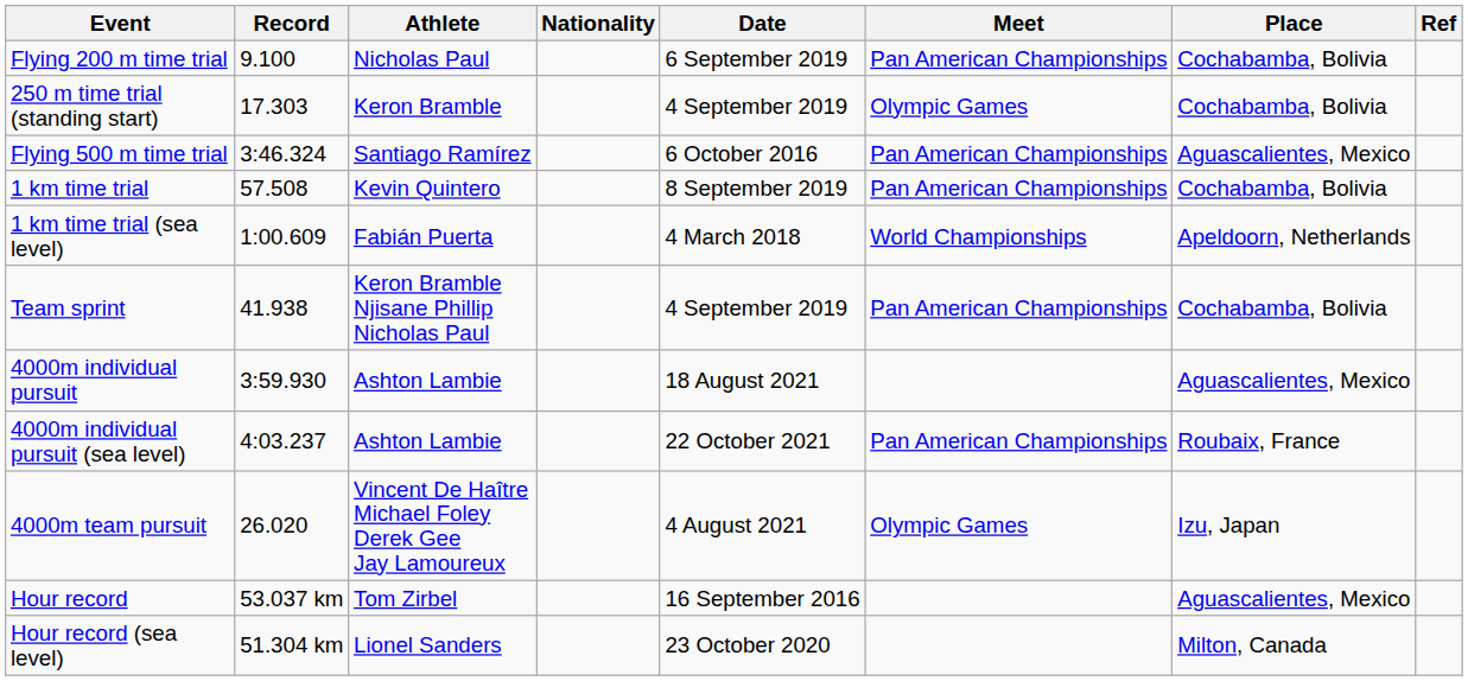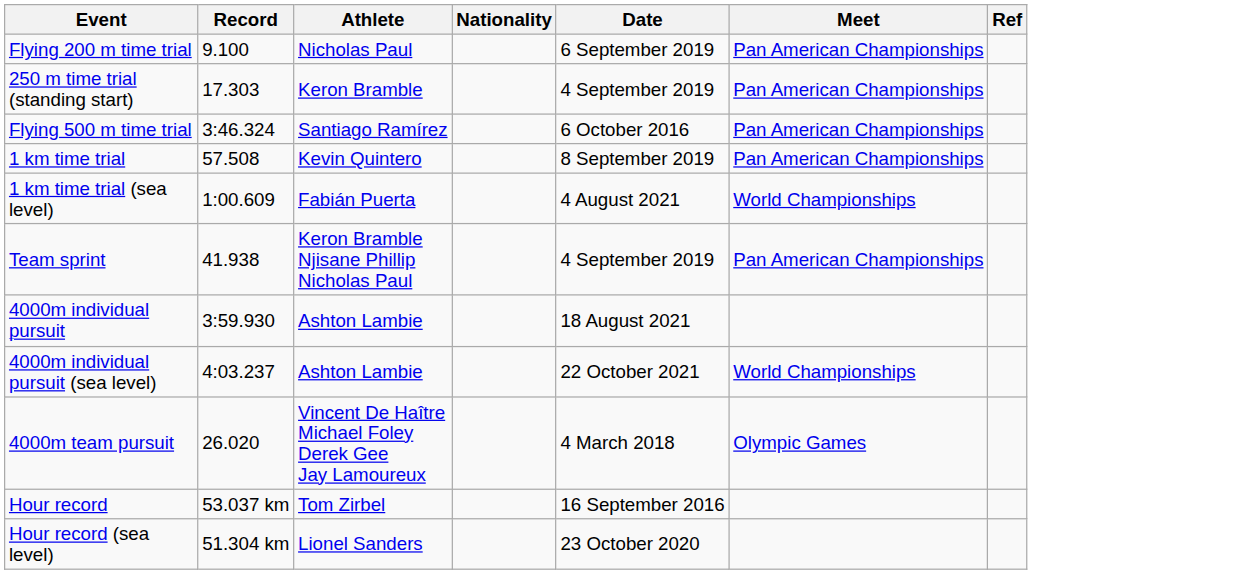- column: Place | Cochabamba, Bolivia | Cochabamba, Bolivia | Aguascalientes, Mexico | Cochabamba, Bolivia | Apeldoorn, Netherlands | Cochabamba, Bolivia | Aguascalientes, Mexico | Roubaix, France | Izu, Japan | Aguascalientes, Mexico | Milton, Canada
250 m time trial (standing start) | Meet: Olympic Games -> Pan American Championships
1 km time trial (sea level) | Date: 4 March 2018 -> 4 August 2021
4000m individual pursuit (sea level) | Meet: Pan American Championships -> World Championships
4000m team pursuit | Date: 4 August 2021 -> 4 March 2018
